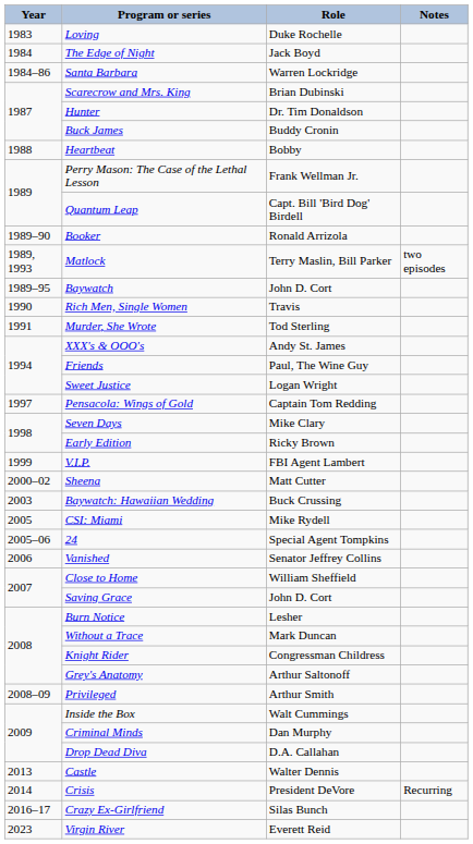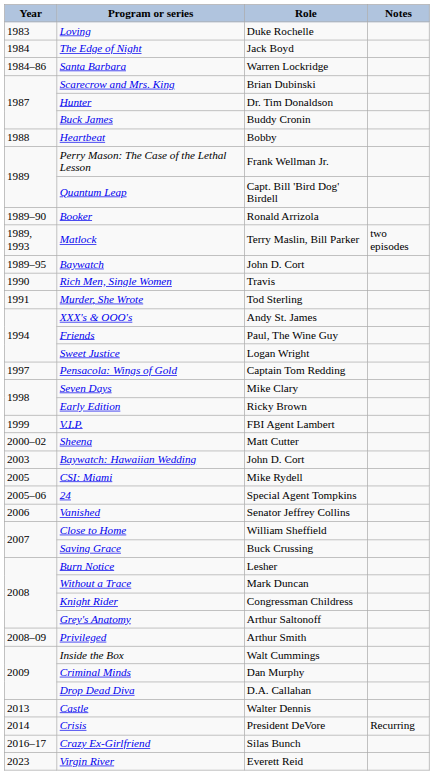Baywatch: Hawaiian Wedding | Role: Buck Crussing -> John D. Cort
Saving Grace | Role: John D. Cort -> Buck Crussing
